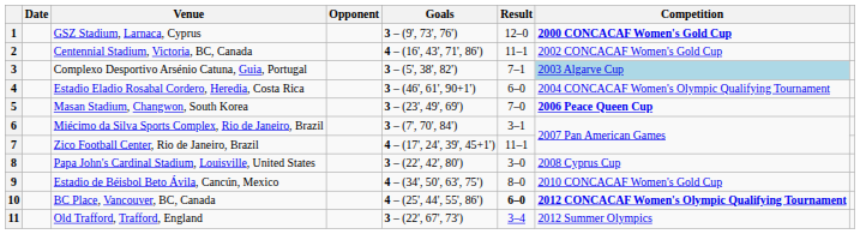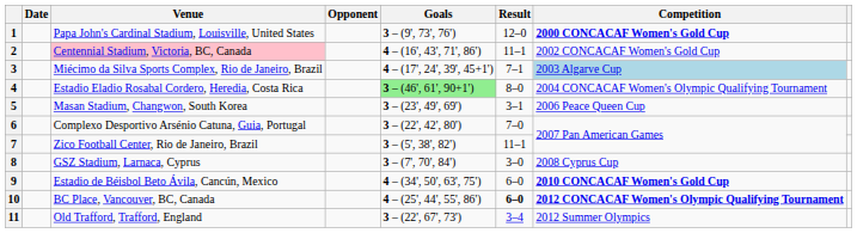1 | Venue: GSZ Stadium, Larnaca, Cyprus -> Papa John's Cardinal Stadium, Louisville, United States
2 | Venue: no background -> pink background
3 | Venue: Complexo Desportivo Arsénio Catuna, Guia, Portugal -> Miécimo da Silva Sports Complex, Rio de Janeiro, Brazil
3 | Goals: 3 – (5', 38', 82') -> 4 – (17', 24', 39', 45+1')
4 | Goals: no background -> lightgreen background
4 | Result: 6–0 -> 8–0
5 | Result: 7–0 -> 3–1
5 | Competition: bold -> normal
6 | Venue: Miécimo da Silva Sports Complex, Rio de Janeiro, Brazil -> Complexo Desportivo Arsénio Catuna, Guia, Portugal
6 | Goals: 3 – (7', 70', 84') -> 3 – (22', 42', 80')
6 | Result: 3–1 -> 7–0
7 | Goals: 4 – (17', 24', 39', 45+1') -> 3 – (5', 38', 82')
8 | Venue: Papa John's Cardinal Stadium, Louisville, United States -> GSZ Stadium, Larnaca, Cyprus
8 | Goals: 3 – (22', 42', 80') -> 3 – (7', 70', 84')
9 | Result: 8–0 -> 6–0
9 | Competition: normal -> bold
